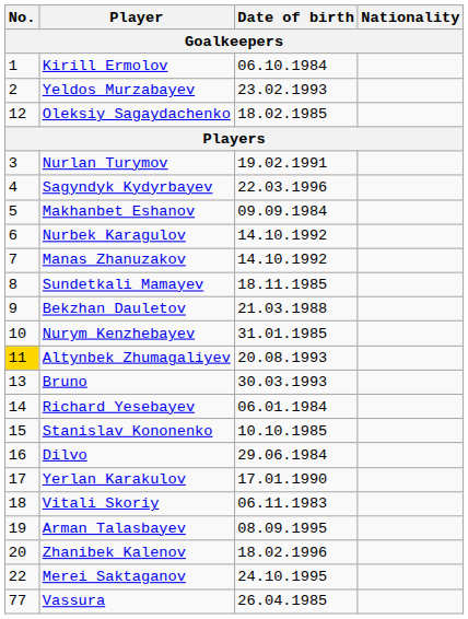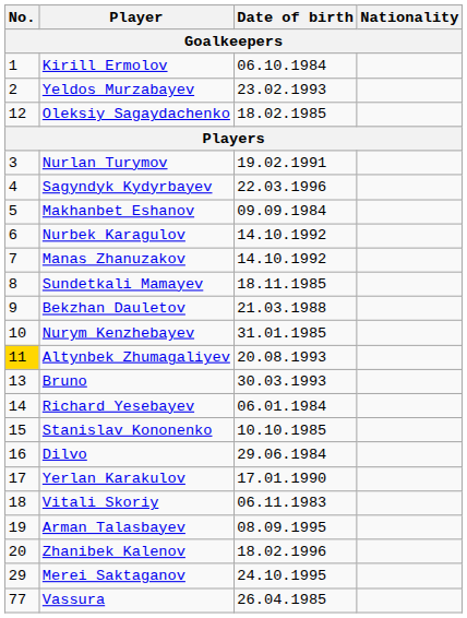Merei Saktaganov | No.: 22 -> 29
